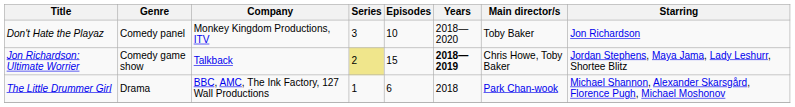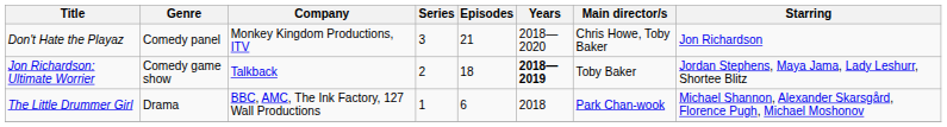Don't Hate the Playaz | Episodes: 10 -> 21
Don't Hate the Playaz | Main director/s: Toby Baker -> Chris Howe, Toby Baker
Jon Richardson: Ultimate Worrier | Series: khaki background -> no background
Jon Richardson: Ultimate Worrier | Episodes: 15 -> 18
Jon Richardson: Ultimate Worrier | Main director/s: Chris Howe, Toby Baker -> Toby Baker
